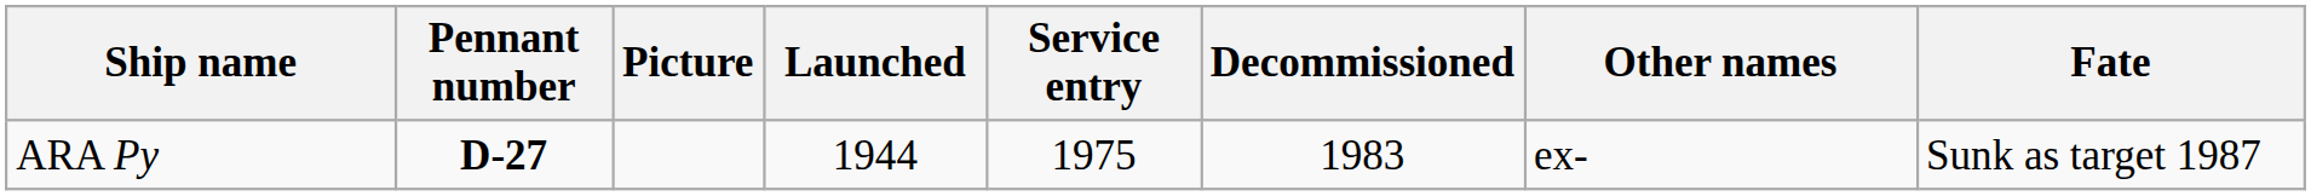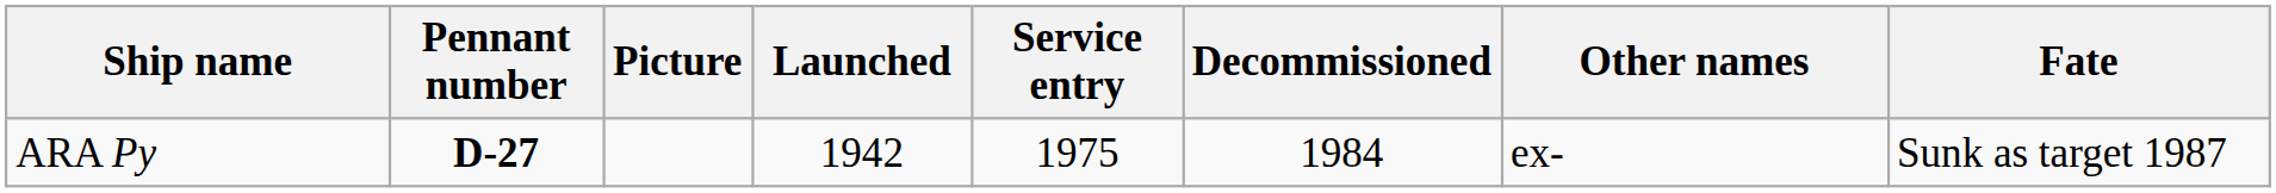ARA Py | Launched: 1944 -> 1942
ARA Py | Decommissioned: 1983 -> 1984
